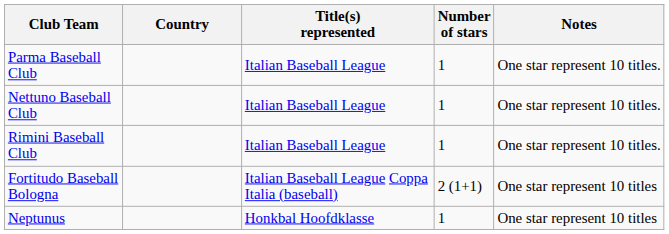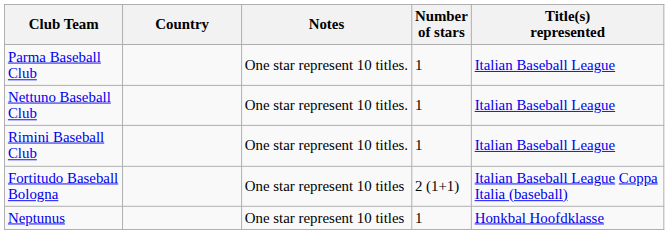columns swapped: Title(s) represented <-> Notes
